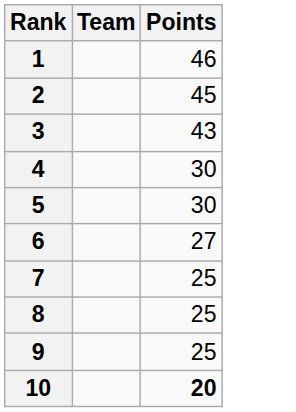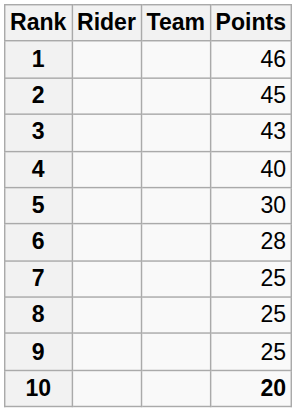+ column: Rider
4 | Points: 30 -> 40
6 | Points: 27 -> 28
